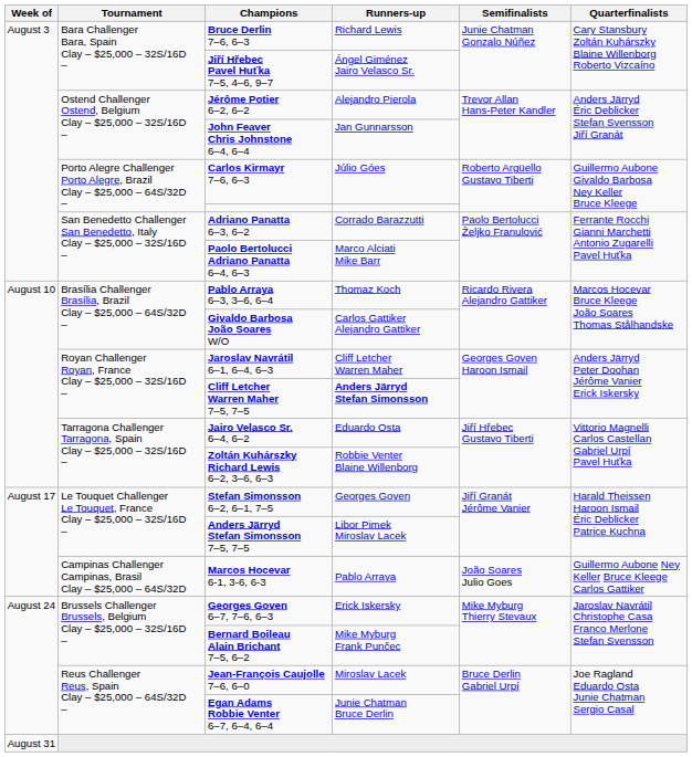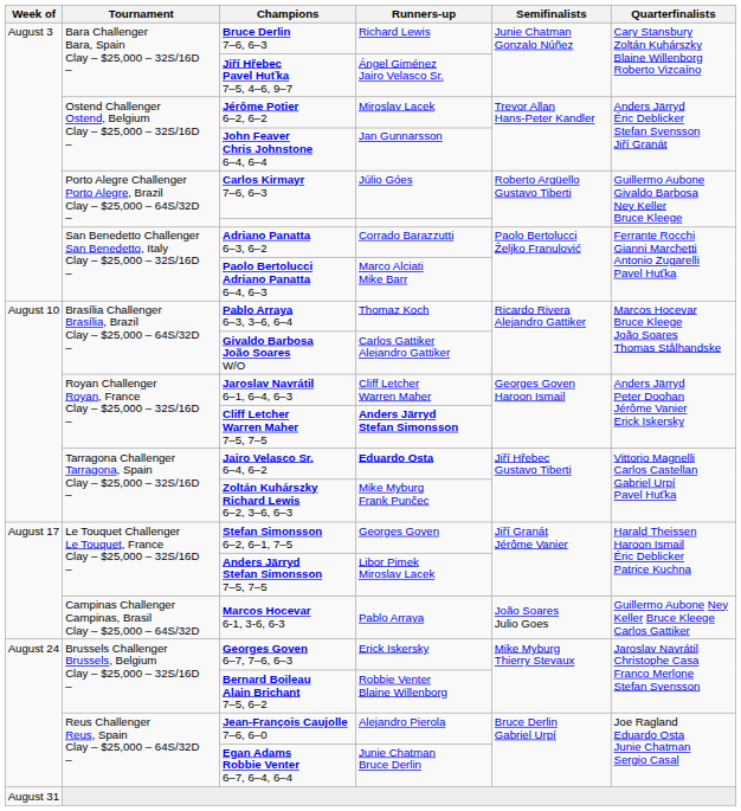Jérôme Potier 6–2, 6–2 | Runners-up: Alejandro Pierola -> Miroslav Lacek
Jairo Velasco Sr. 6–4, 6–2 | Runners-up: normal -> bold
Zoltán Kuhárszky Richard Lewis 6–2, 3–6, 6–3 | Runners-up: Robbie Venter Blaine Willenborg -> Mike Myburg Frank Punčec
Bernard Boileau Alain Brichant 7–5, 6–2 | Runners-up: Mike Myburg Frank Punčec -> Robbie Venter Blaine Willenborg
Jean-François Caujolle 7–6, 6–0 | Runners-up: Miroslav Lacek -> Alejandro Pierola
